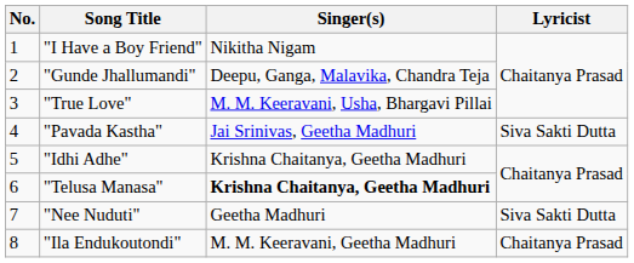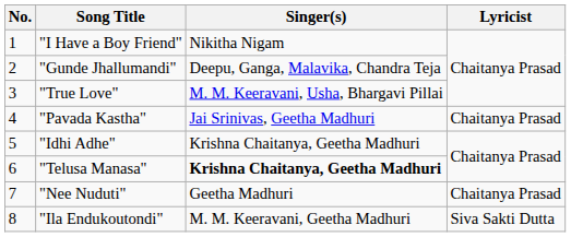"Pavada Kastha" | Lyricist: Siva Sakti Dutta -> Chaitanya Prasad
"Nee Nuduti" | Lyricist: Siva Sakti Dutta -> Chaitanya Prasad
"Ila Endukoutondi" | Lyricist: Chaitanya Prasad -> Siva Sakti Dutta
